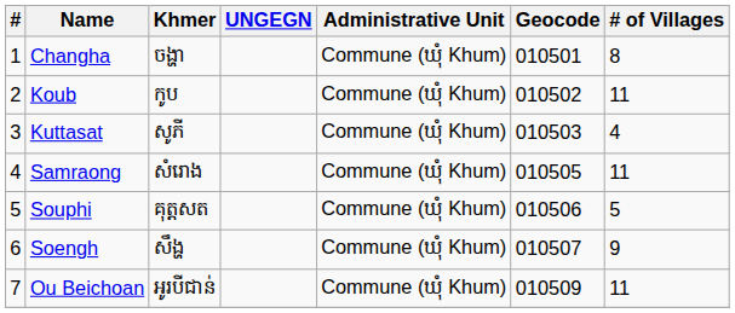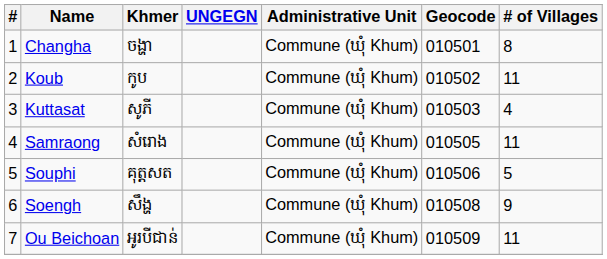Soengh | Geocode: 010507 -> 010508
